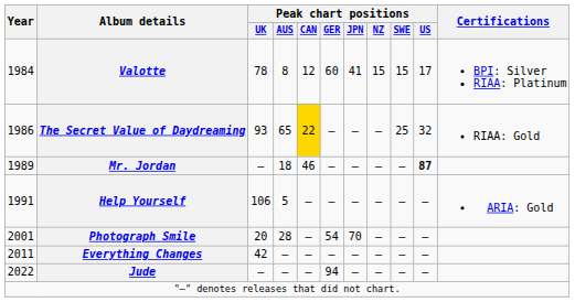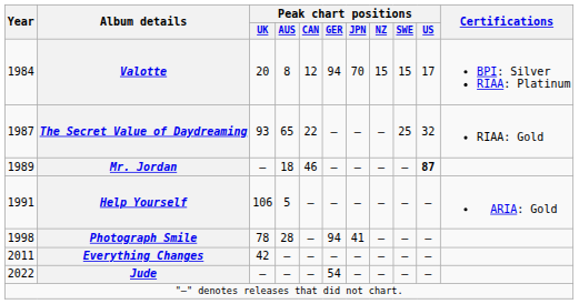Valotte | Peak chart positions / UK: 78 -> 20
Valotte | Peak chart positions / GER: 60 -> 94
Valotte | Peak chart positions / JPN: 41 -> 70
The Secret Value of Daydreaming | Year: 1986 -> 1987
The Secret Value of Daydreaming | Peak chart positions / CAN: gold background -> no background
Photograph Smile | Year: 2001 -> 1998
Photograph Smile | Peak chart positions / UK: 20 -> 78
Photograph Smile | Peak chart positions / GER: 54 -> 94
Photograph Smile | Peak chart positions / JPN: 70 -> 41
Jude | Peak chart positions / GER: 94 -> 54
